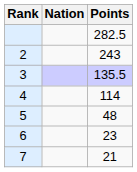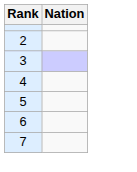- column: Points | 282.5 | 243 | 135.5 | 114 | 48 | 23 | 21
